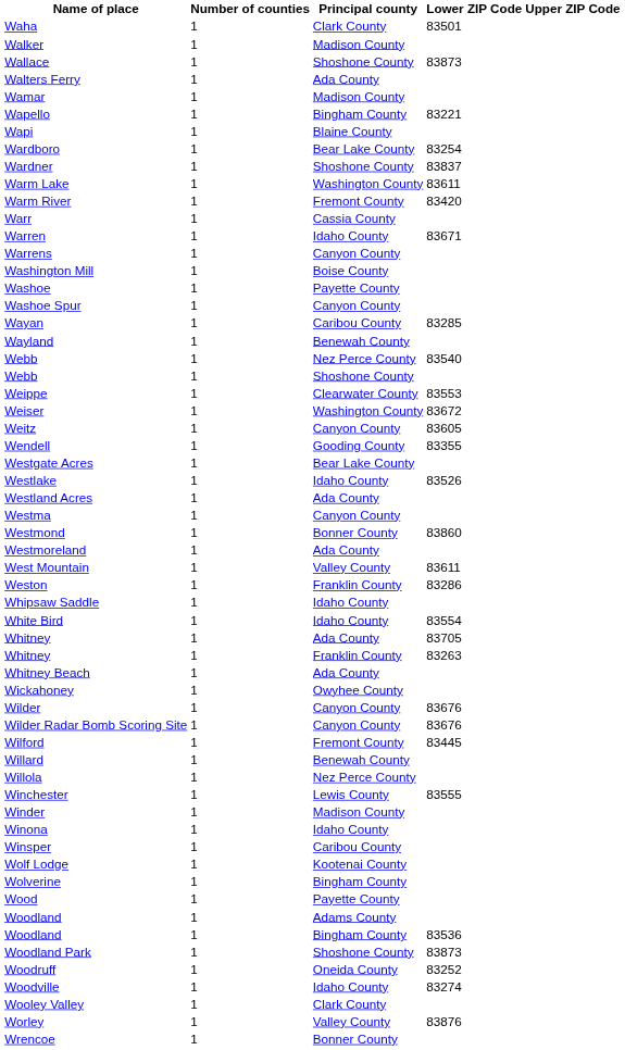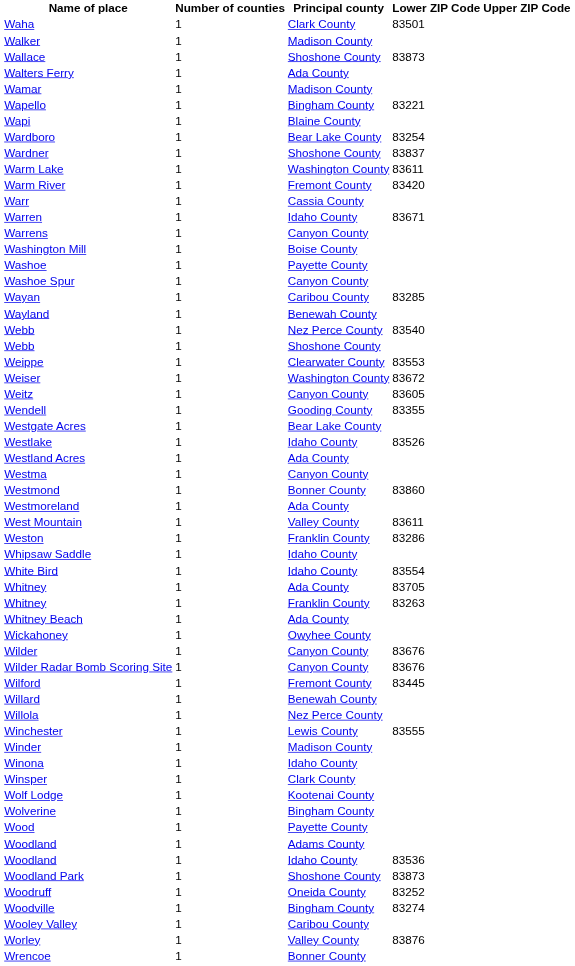Winsper | Principal county: Caribou County -> Clark County
Woodland / 83536 | Principal county: Bingham County -> Idaho County
Woodville | Principal county: Idaho County -> Bingham County
Wooley Valley | Principal county: Clark County -> Caribou County
